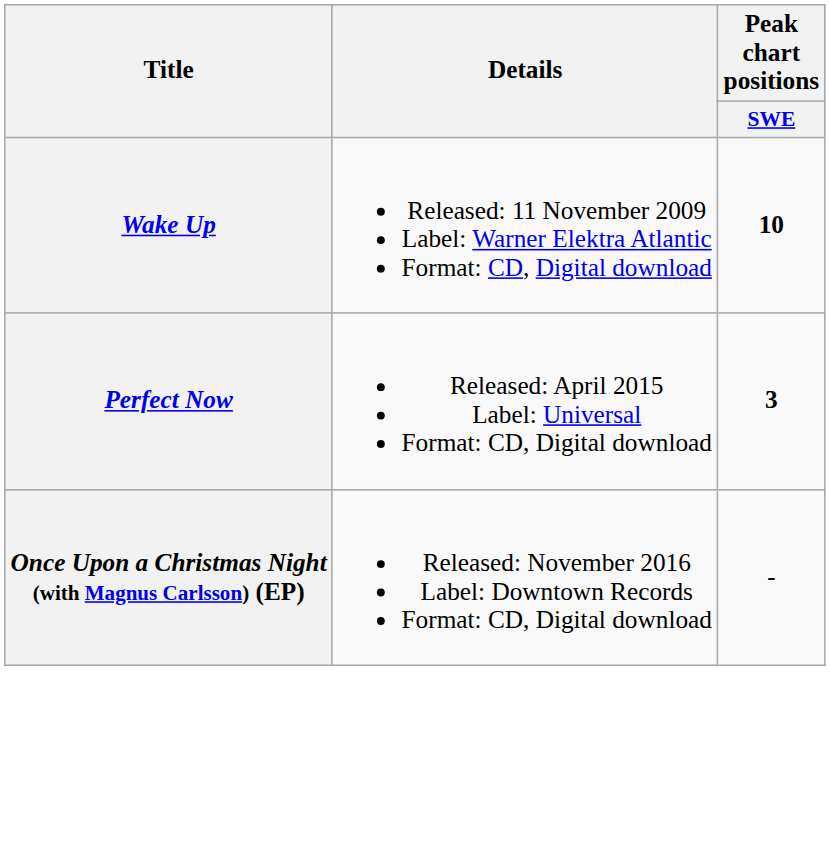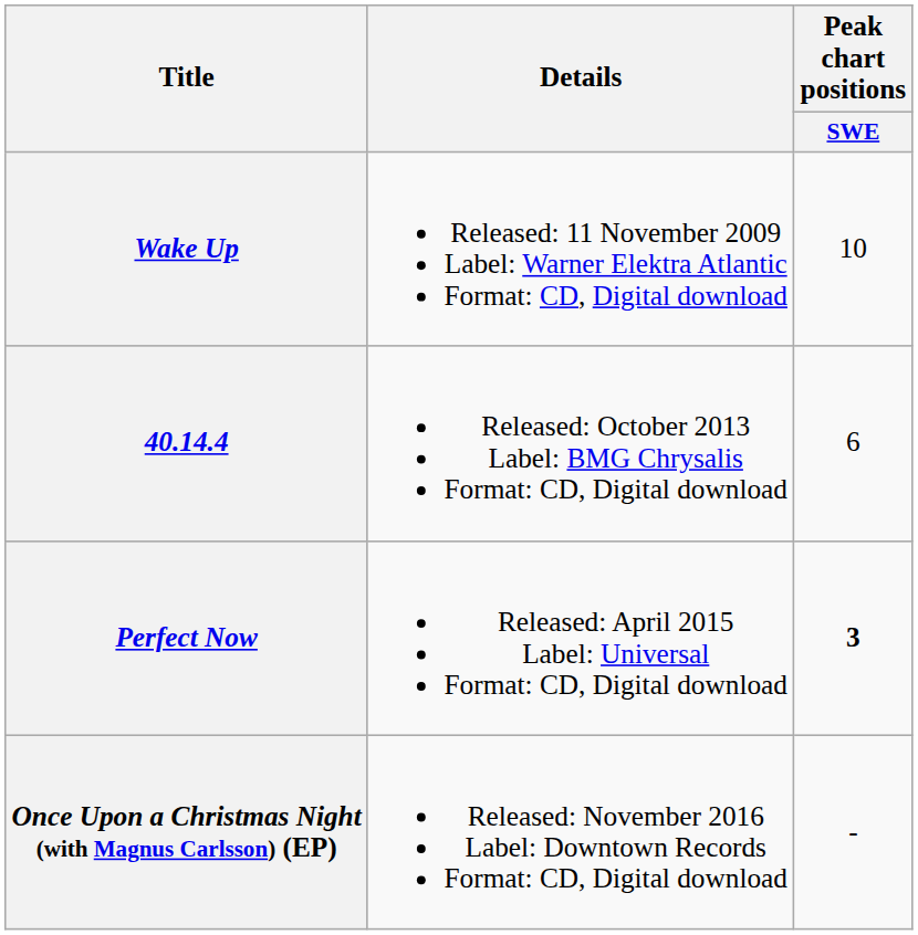Wake Up | Peak chart positions / SWE: bold -> normal
+ row: 40.14.4 | Released: October 2013 Label: BMG Chrysalis Format: CD, Digital download | 6
